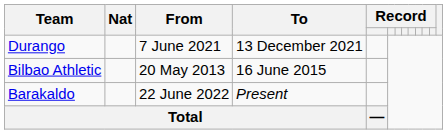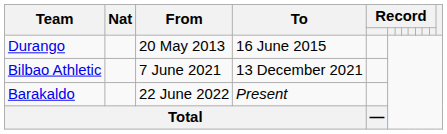Durango | From: 7 June 2021 -> 20 May 2013
Durango | To: 13 December 2021 -> 16 June 2015
Bilbao Athletic | From: 20 May 2013 -> 7 June 2021
Bilbao Athletic | To: 16 June 2015 -> 13 December 2021
